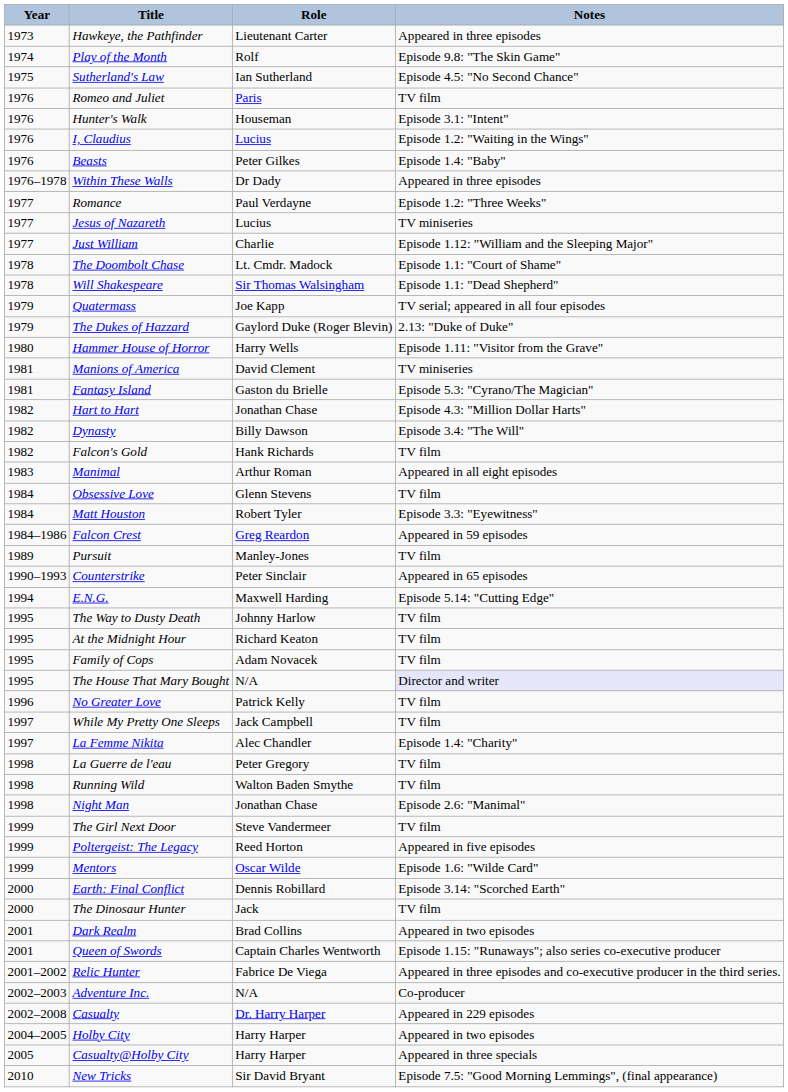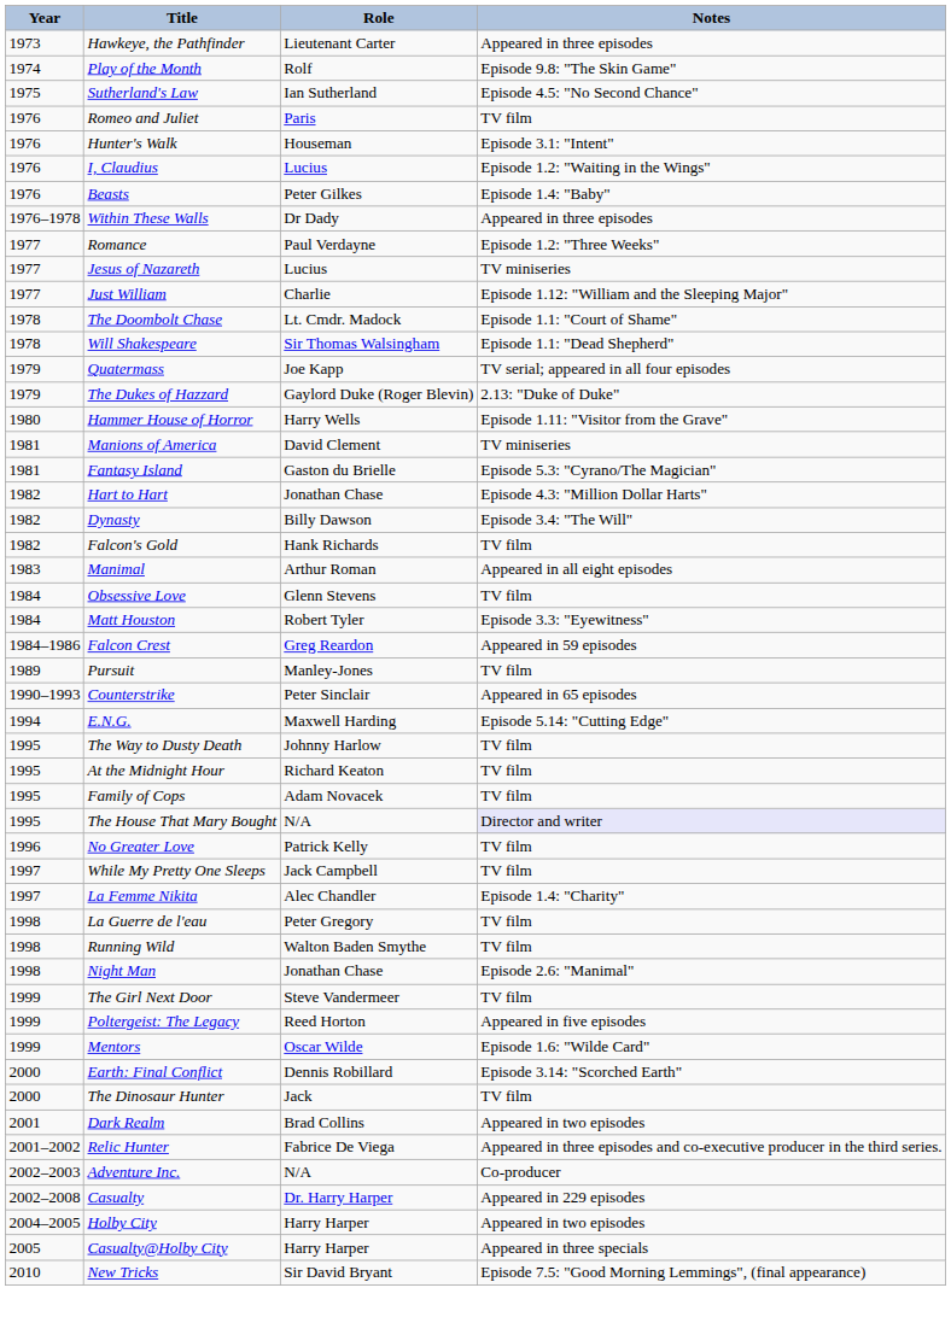- row: 2001 | Queen of Swords | Captain Charles Wentworth | Episode 1.15: "Runaways"; also series co-executive producer
